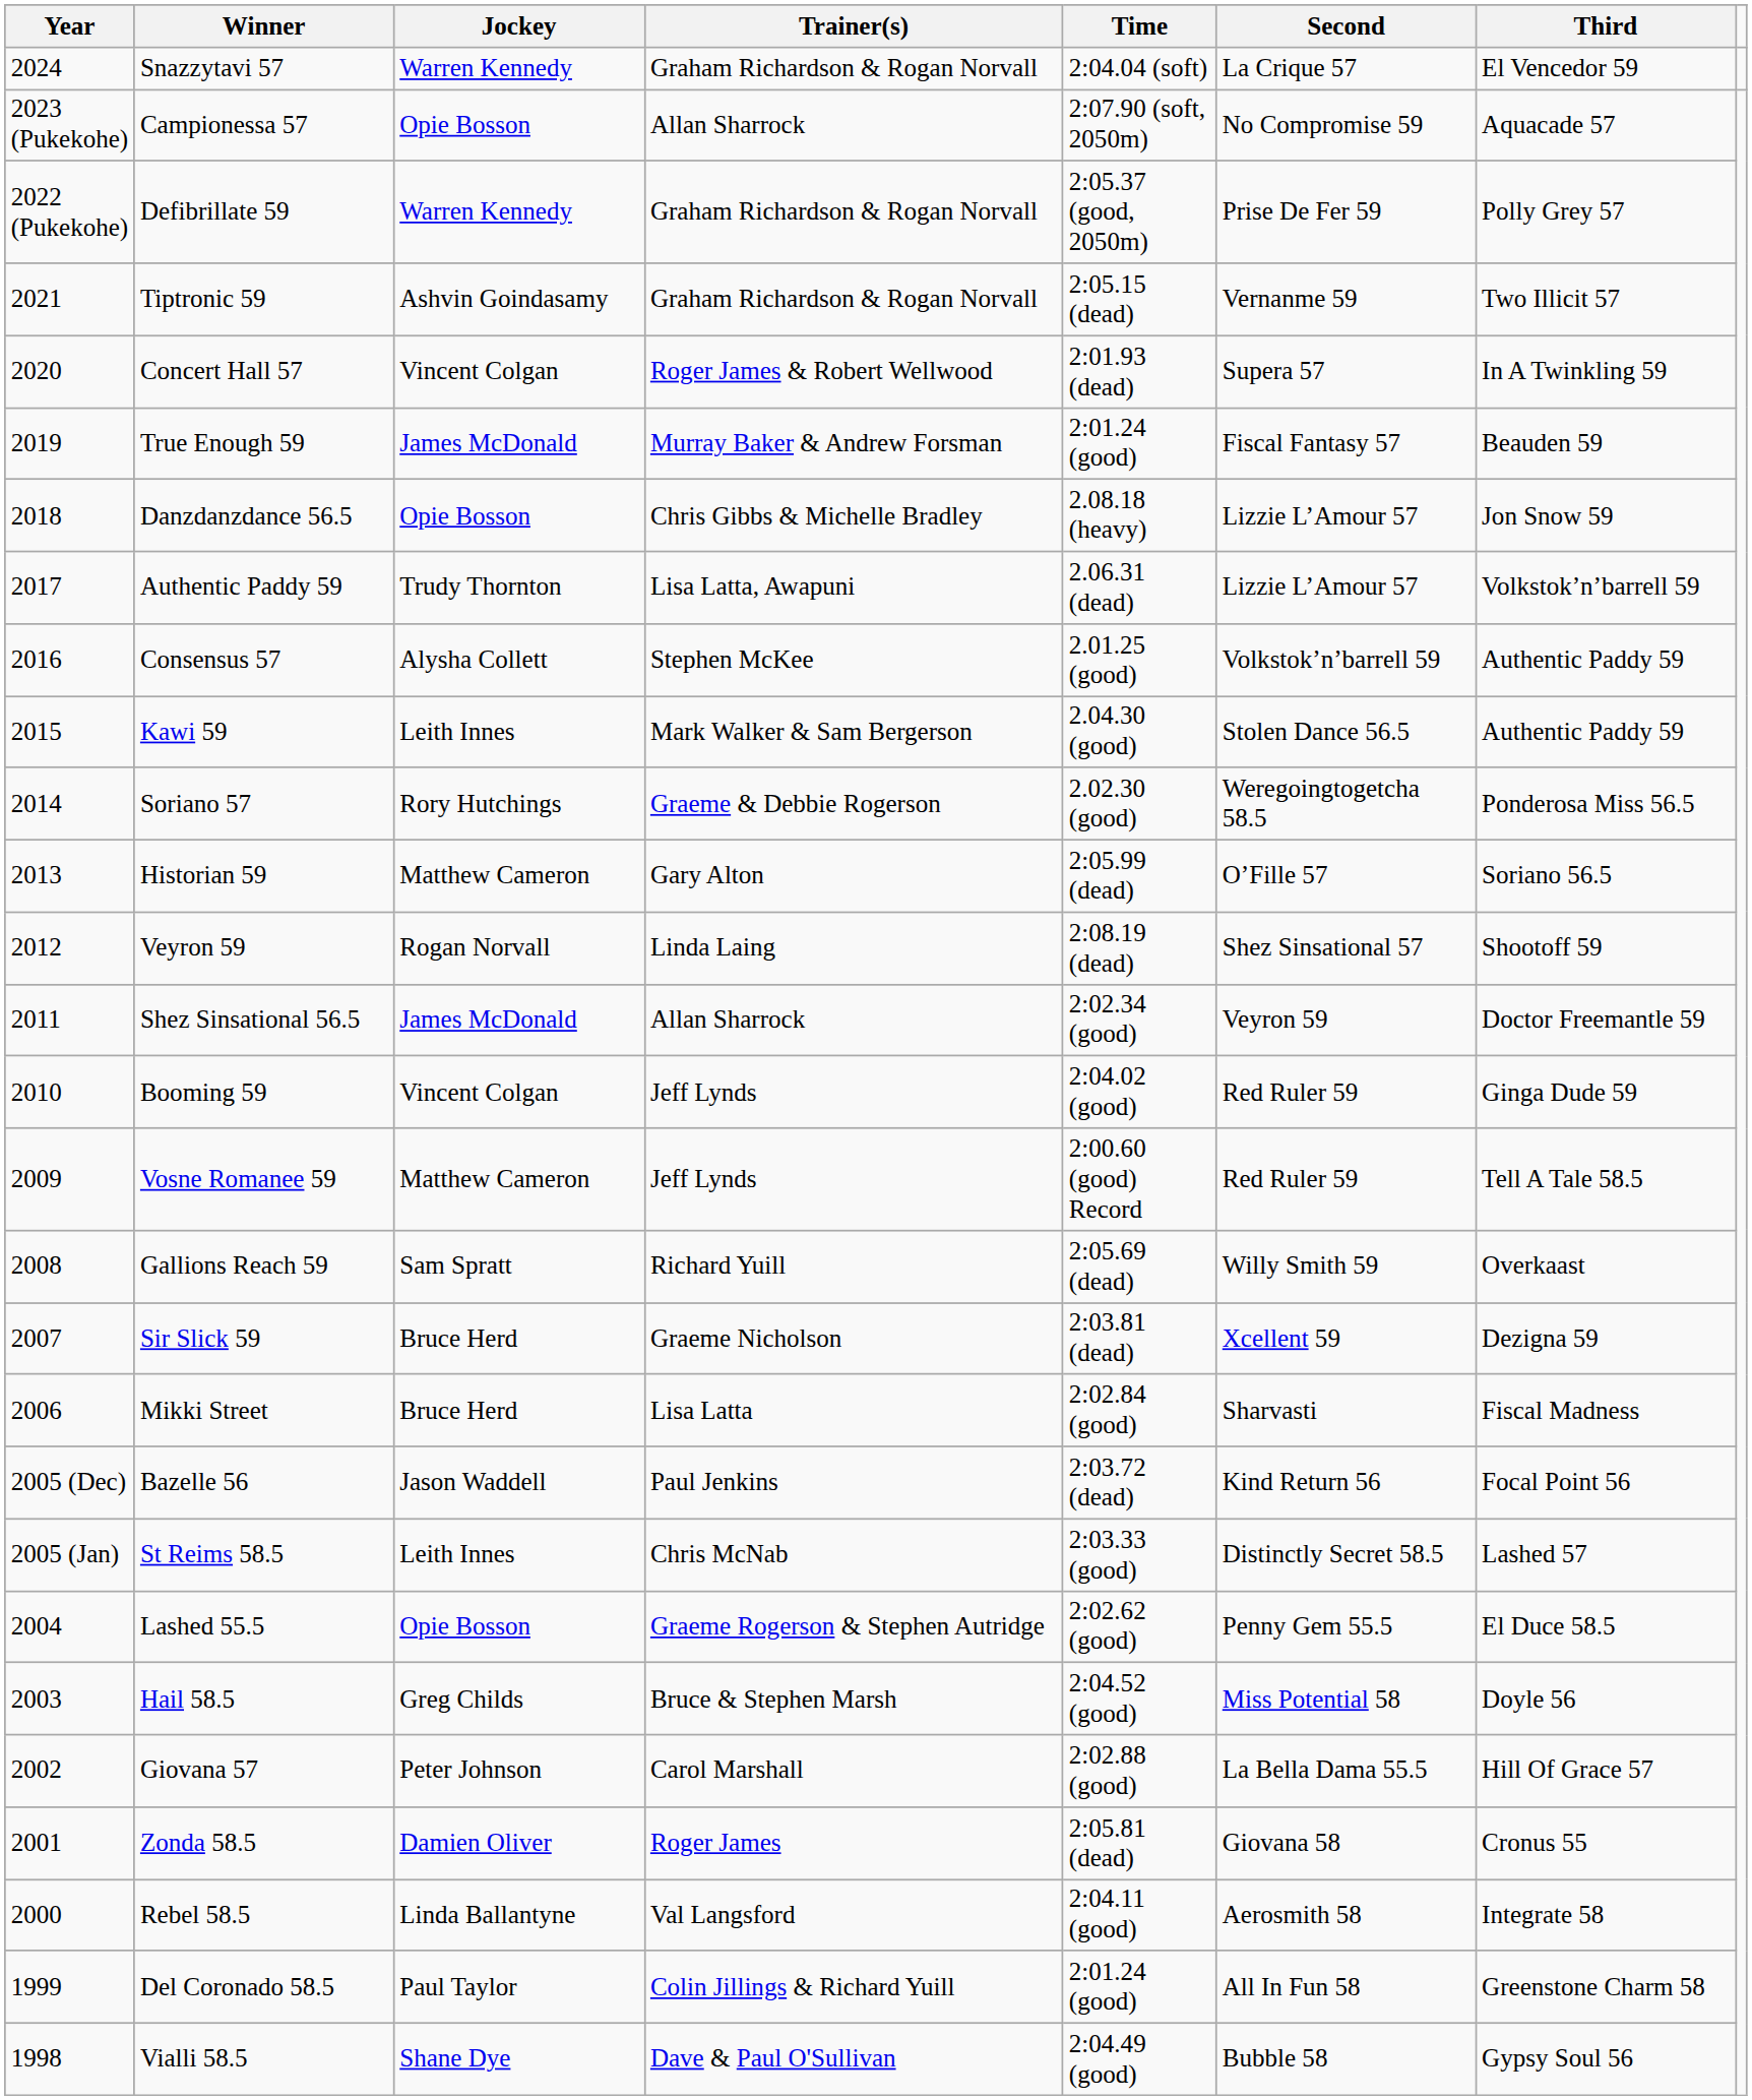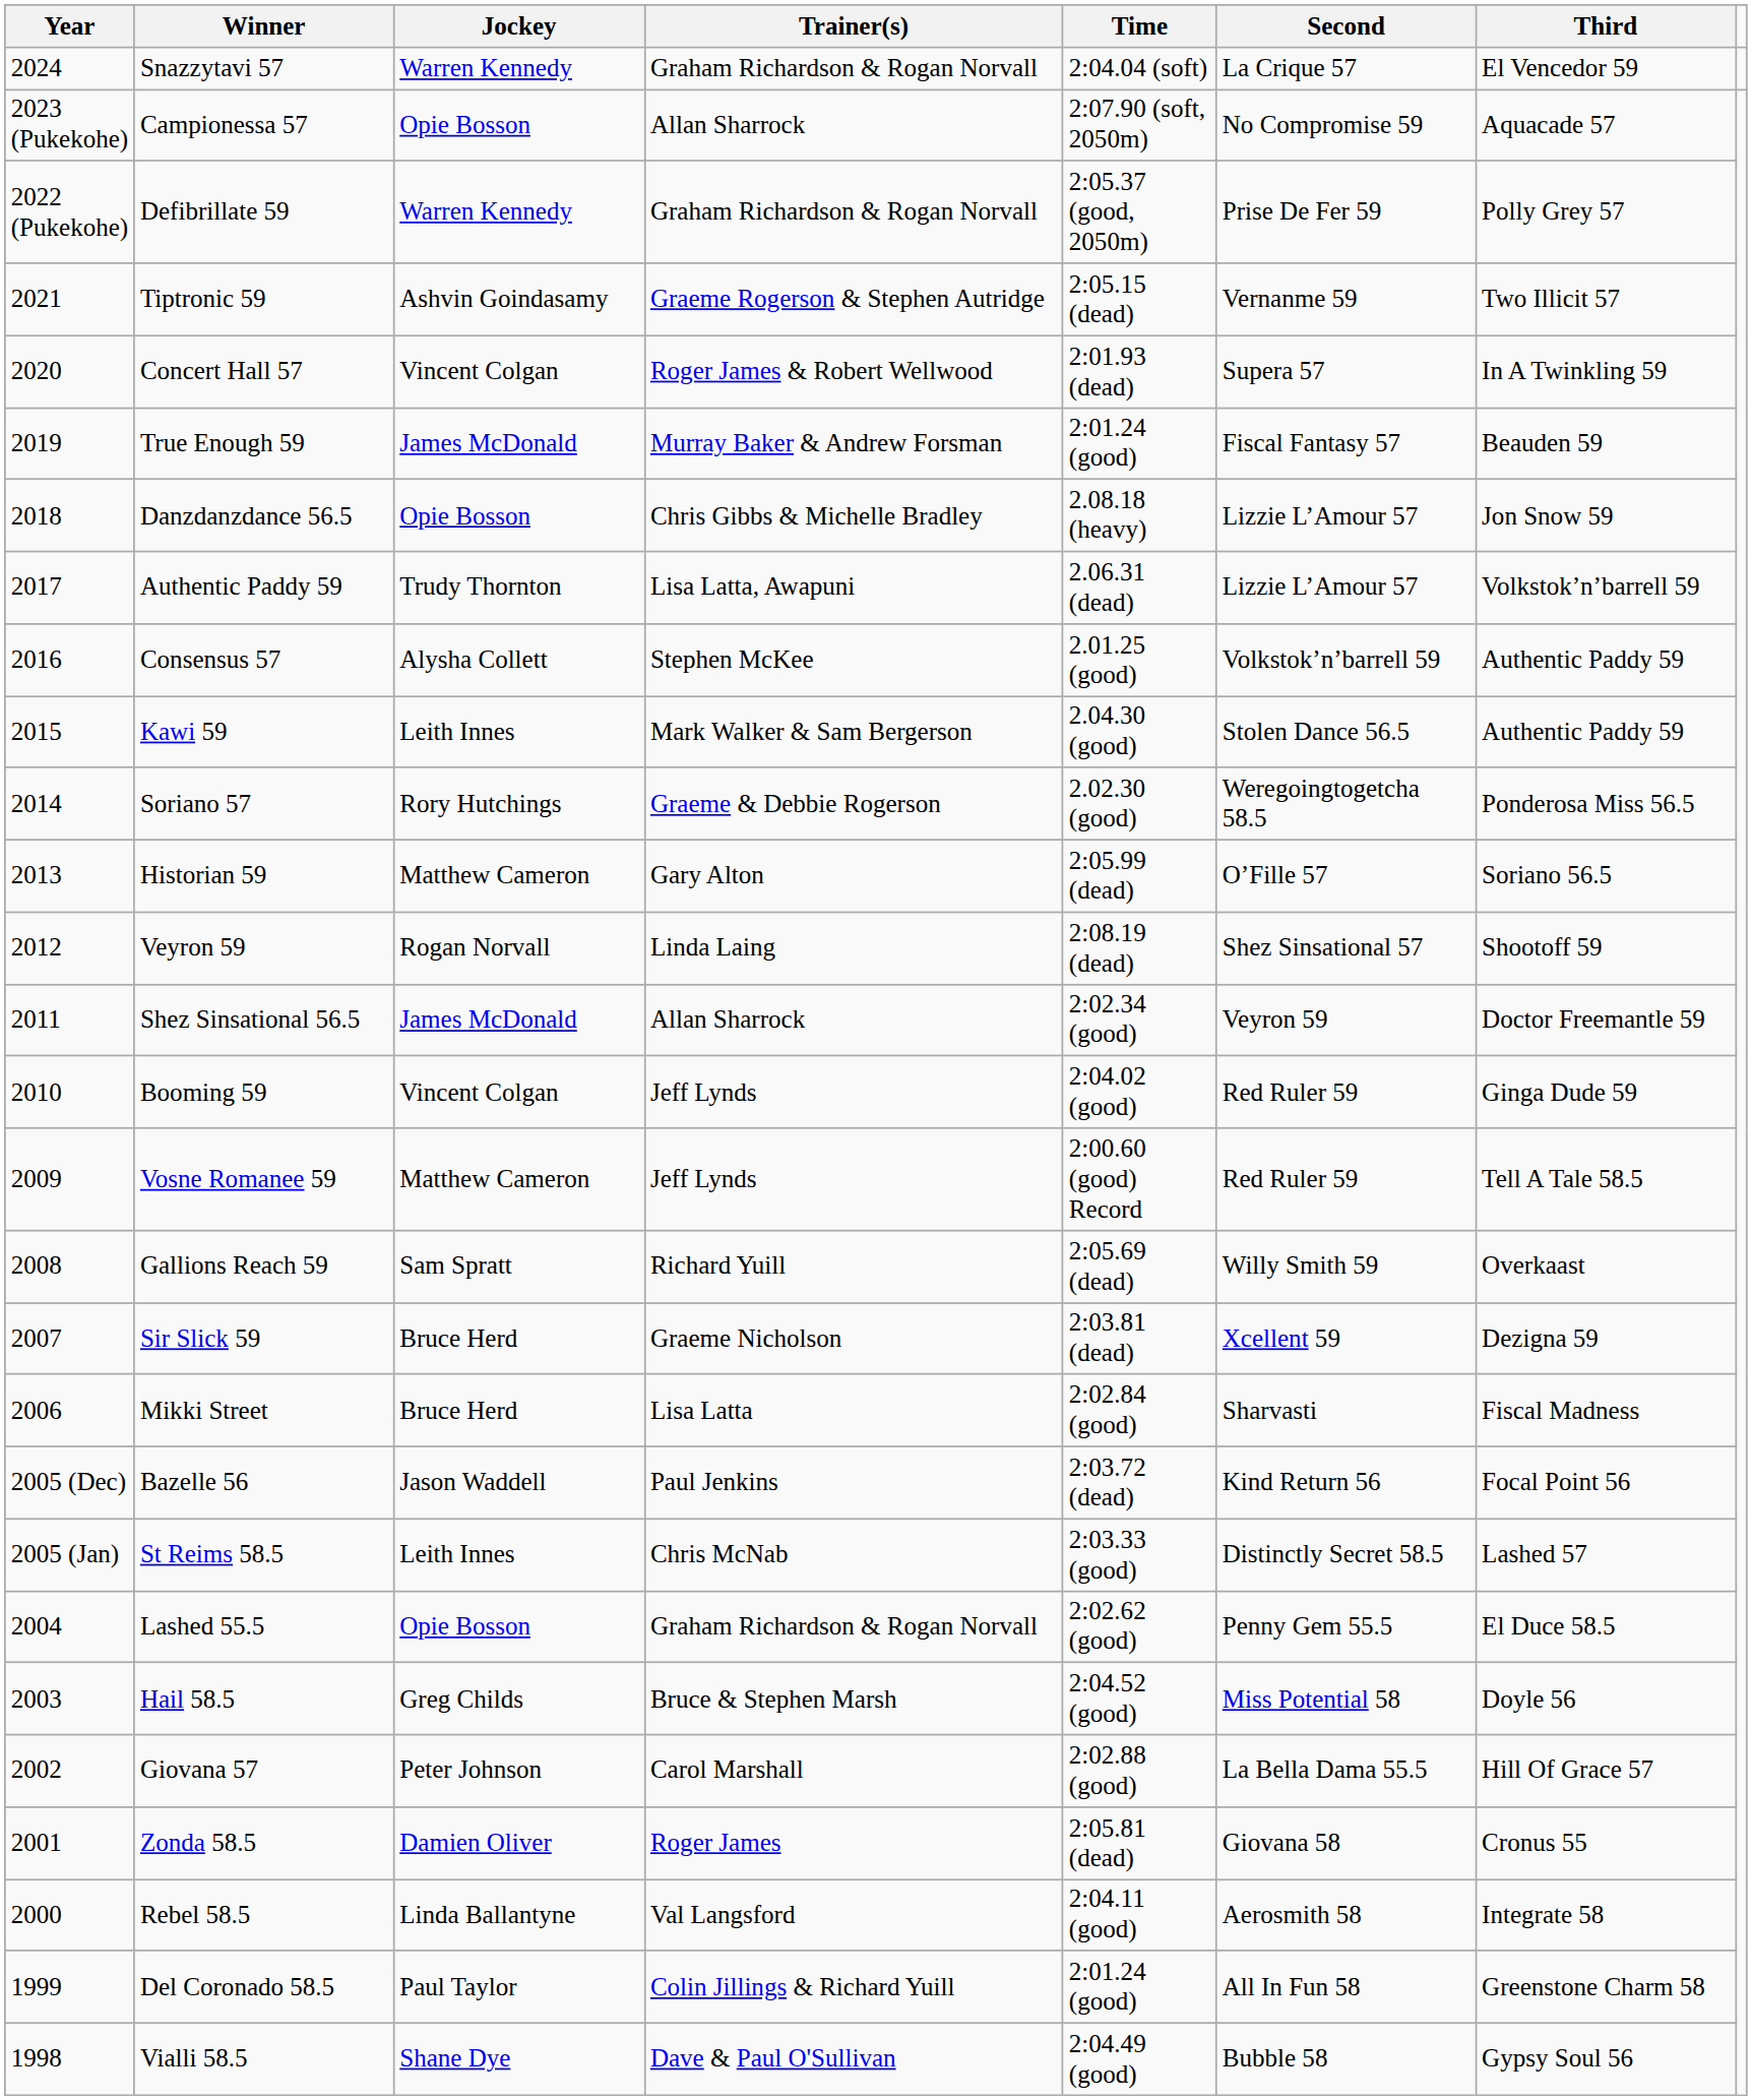Tiptronic 59 | Trainer(s): Graham Richardson & Rogan Norvall -> Graeme Rogerson & Stephen Autridge
Lashed 55.5 | Trainer(s): Graeme Rogerson & Stephen Autridge -> Graham Richardson & Rogan Norvall
